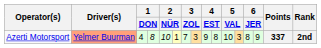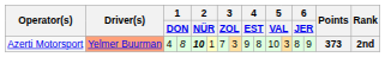Azerti Motorsport | column 5: normal -> bold
Azerti Motorsport | Points: 337 -> 373
